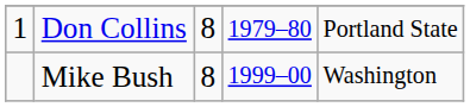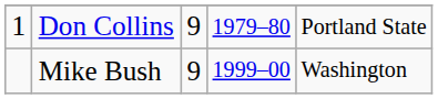Don Collins | column 3: 8 -> 9
Mike Bush | column 3: 8 -> 9
